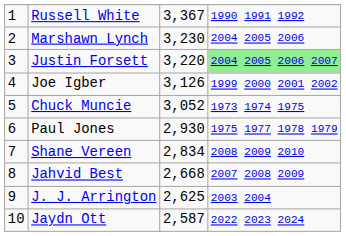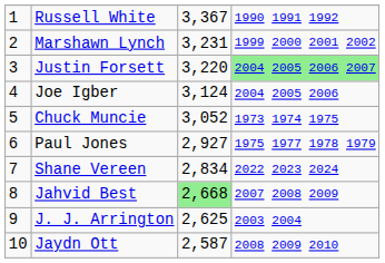Marshawn Lynch | column 3: 3,230 -> 3,231
Marshawn Lynch | column 4: 2004 2005 2006 -> 1999 2000 2001 2002
Joe Igber | column 3: 3,126 -> 3,124
Joe Igber | column 4: 1999 2000 2001 2002 -> 2004 2005 2006
Paul Jones | column 3: 2,930 -> 2,927
Shane Vereen | column 4: 2008 2009 2010 -> 2022 2023 2024
Jahvid Best | column 3: no background -> lightgreen background
Jaydn Ott | column 4: 2022 2023 2024 -> 2008 2009 2010
